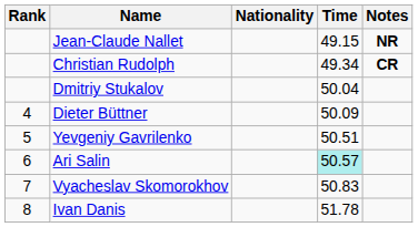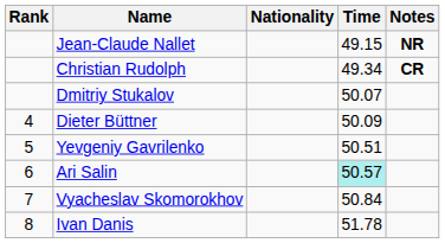Dmitriy Stukalov | Time: 50.04 -> 50.07
Vyacheslav Skomorokhov | Time: 50.83 -> 50.84
